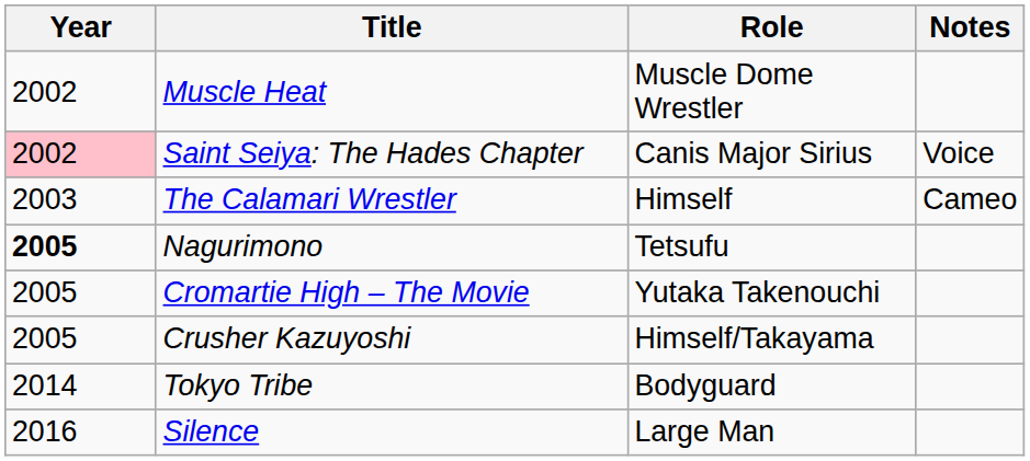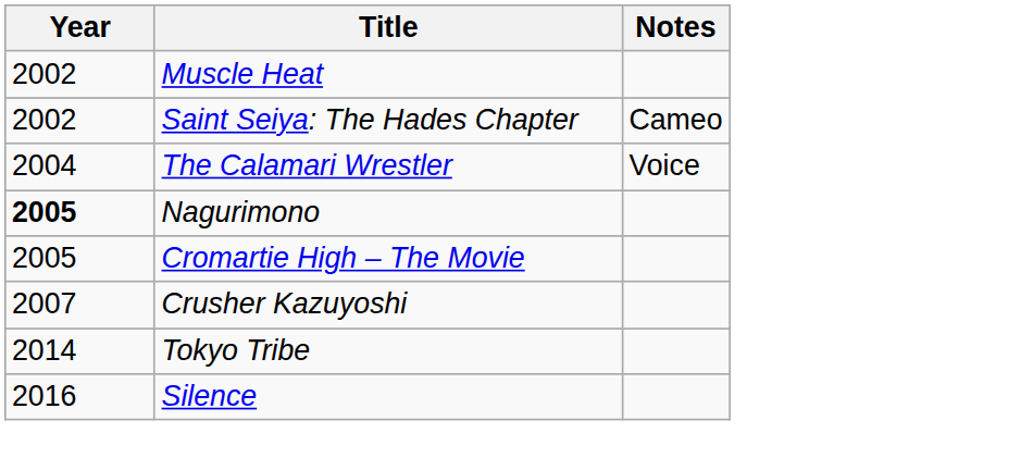- column: Role | Muscle Dome Wrestler | Canis Major Sirius | Himself | Tetsufu | Yutaka Takenouchi | Himself/Takayama | Bodyguard | Large Man
Saint Seiya: The Hades Chapter | Year: pink background -> no background
Saint Seiya: The Hades Chapter | Notes: Voice -> Cameo
The Calamari Wrestler | Year: 2003 -> 2004
The Calamari Wrestler | Notes: Cameo -> Voice
Crusher Kazuyoshi | Year: 2005 -> 2007
